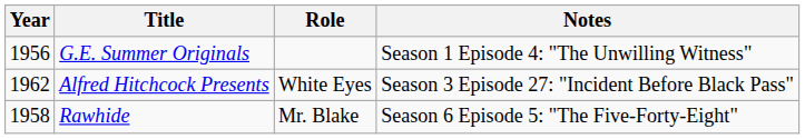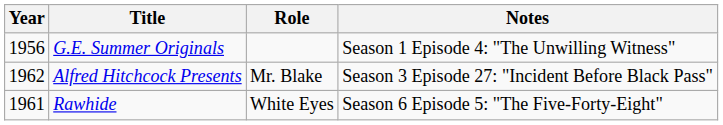Alfred Hitchcock Presents | Role: White Eyes -> Mr. Blake
Rawhide | Year: 1958 -> 1961
Rawhide | Role: Mr. Blake -> White Eyes
